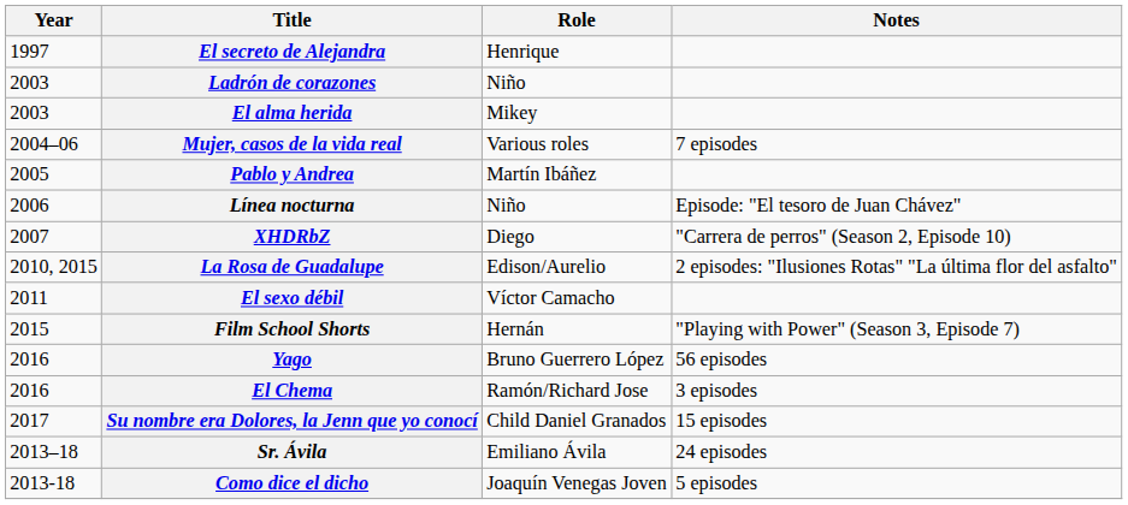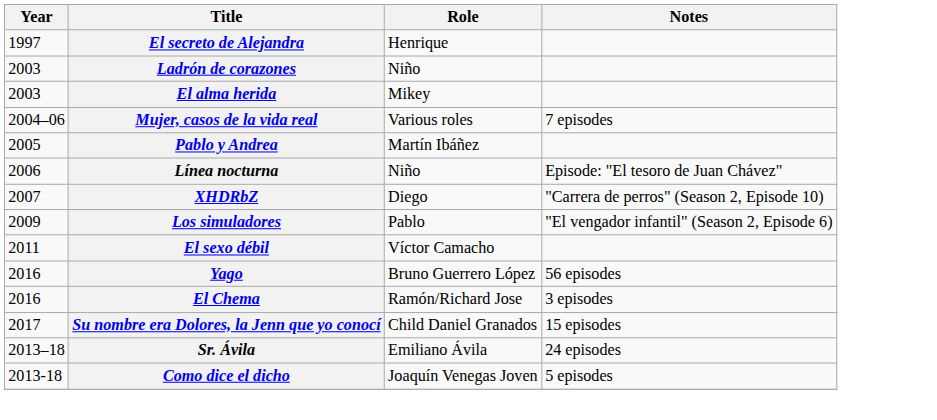+ row: 2009 | Los simuladores | Pablo | "El vengador infantil" (Season 2, Episode 6)
- row: 2010, 2015 | La Rosa de Guadalupe | Edison/Aurelio | 2 episodes: "Ilusiones Rotas" "La última flor del asfalto"
- row: 2015 | Film School Shorts | Hernán | "Playing with Power" (Season 3, Episode 7)
